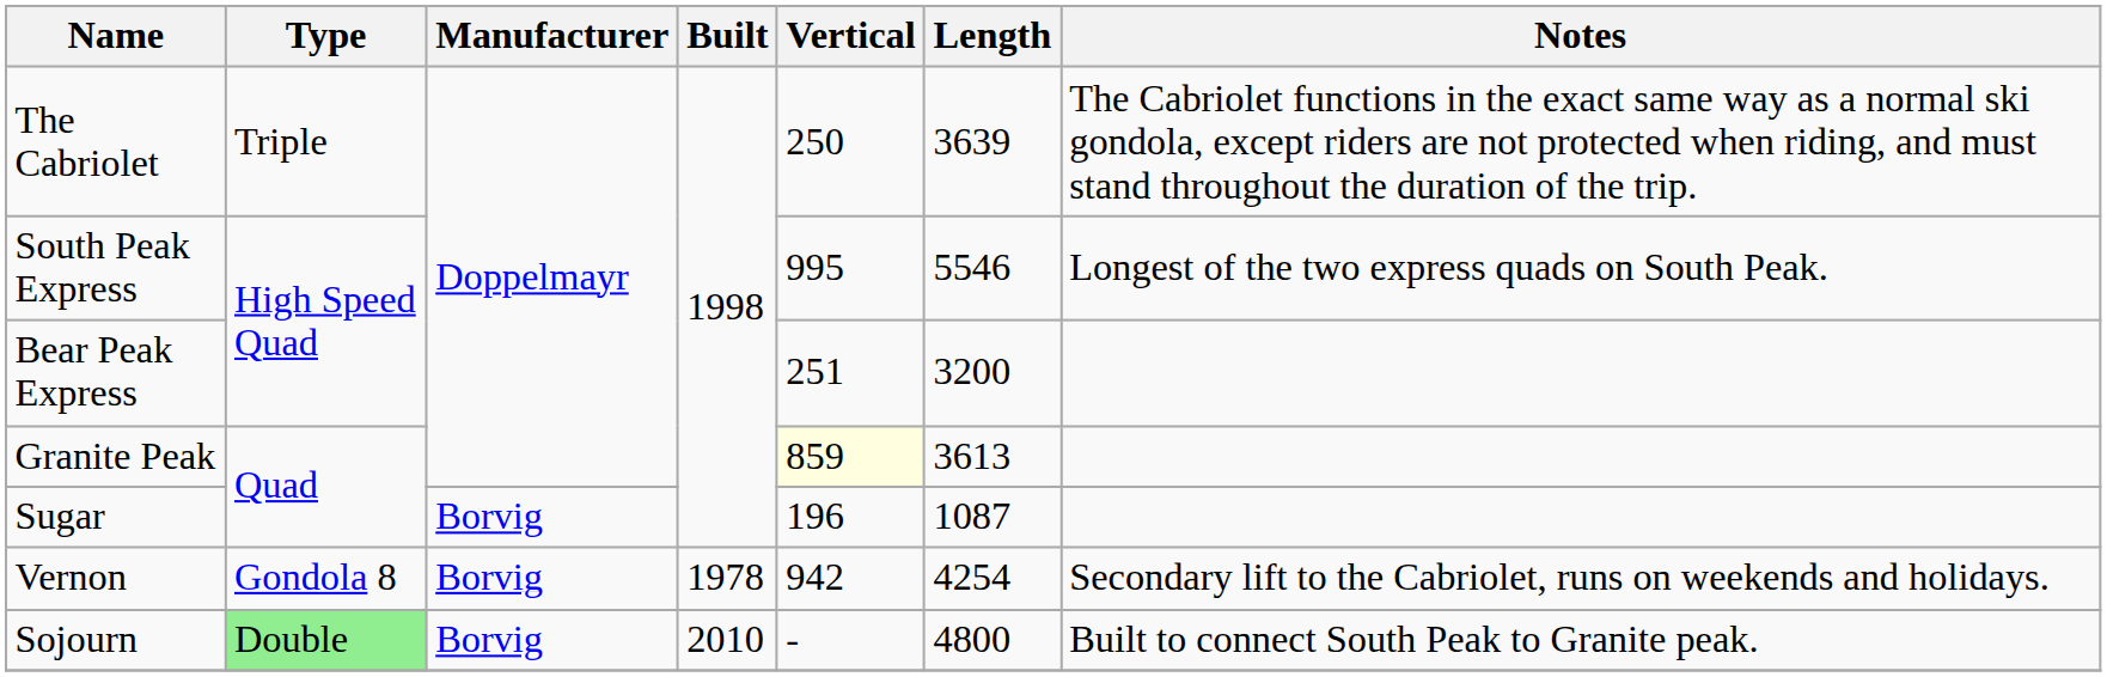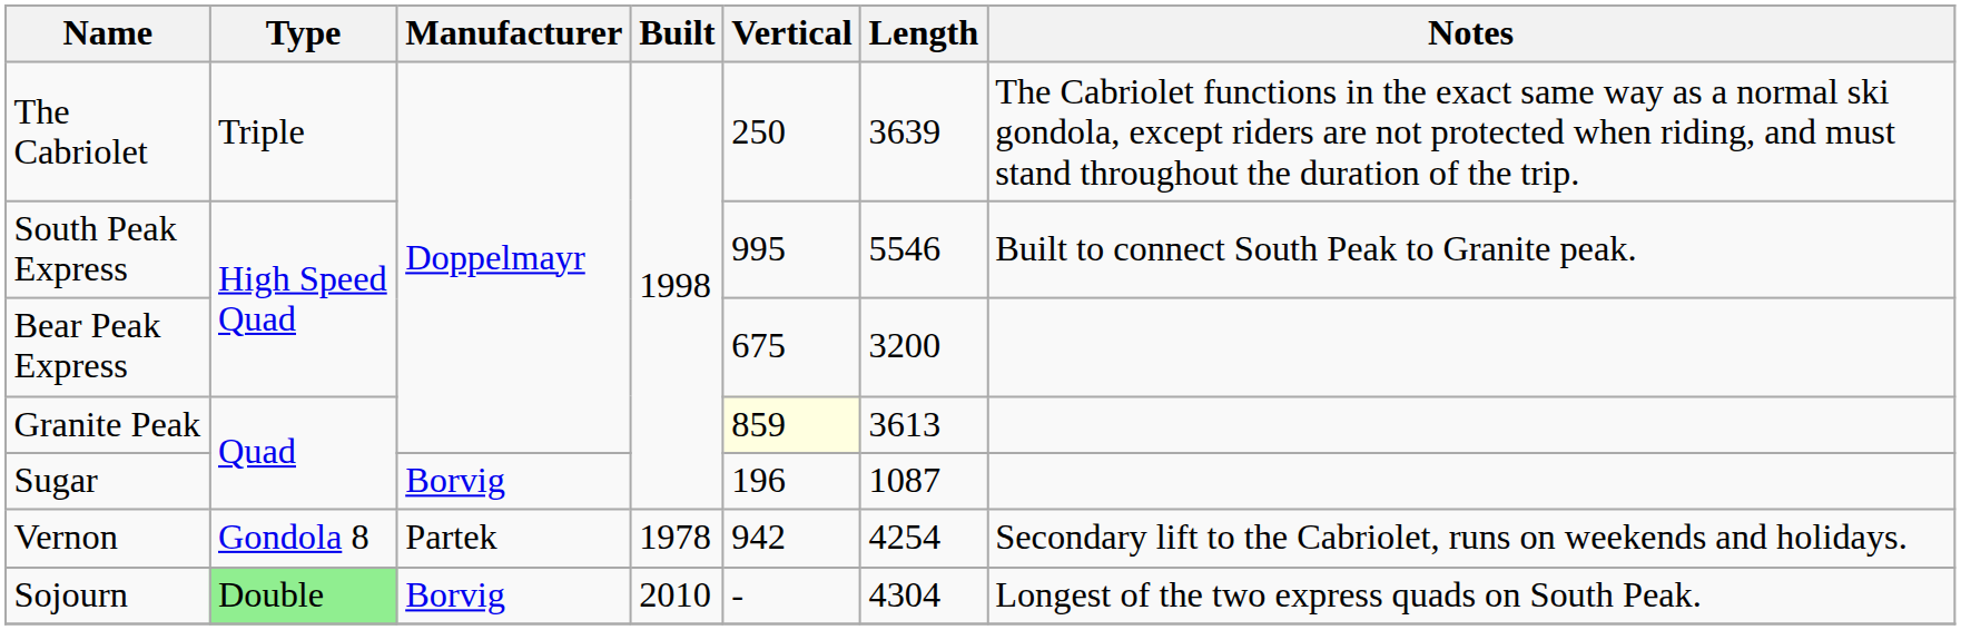South Peak Express | Notes: Longest of the two express quads on South Peak. -> Built to connect South Peak to Granite peak.
Bear Peak Express | Vertical: 251 -> 675
Vernon | Manufacturer: Borvig -> Partek
Sojourn | Length: 4800 -> 4304
Sojourn | Notes: Built to connect South Peak to Granite peak. -> Longest of the two express quads on South Peak.
